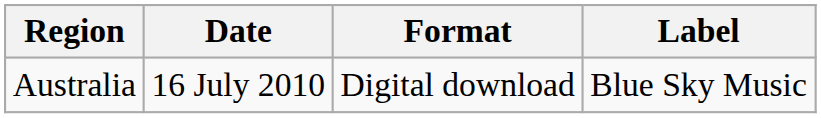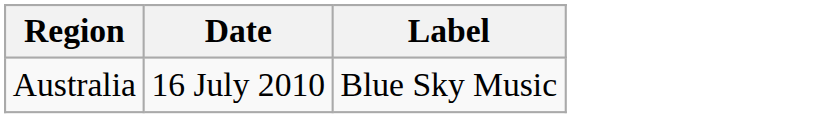- column: Format | Digital download
